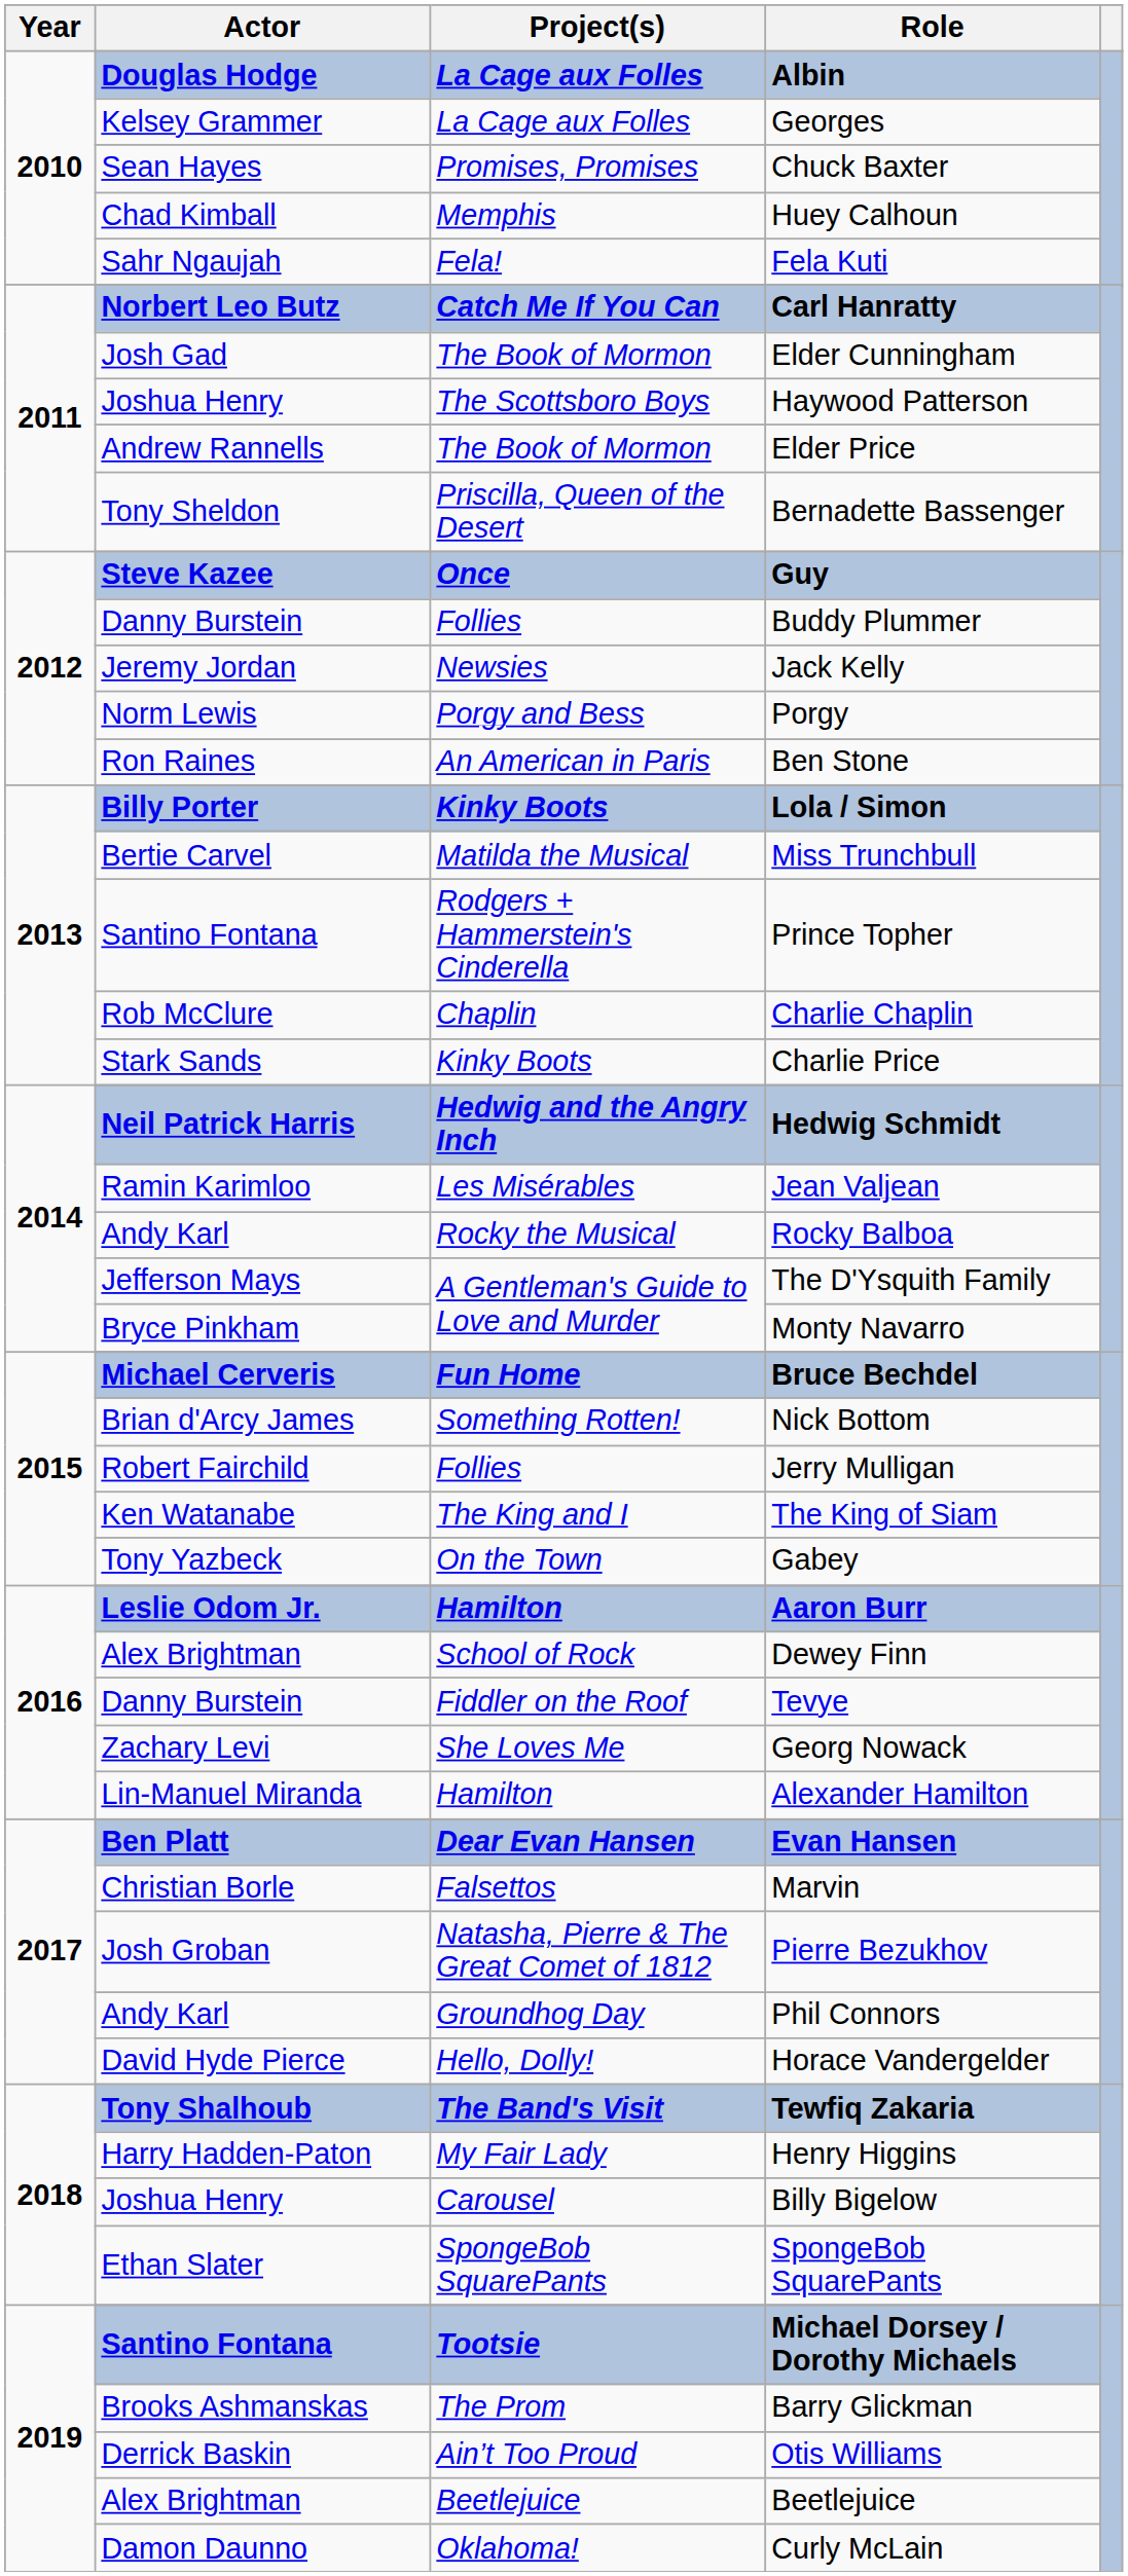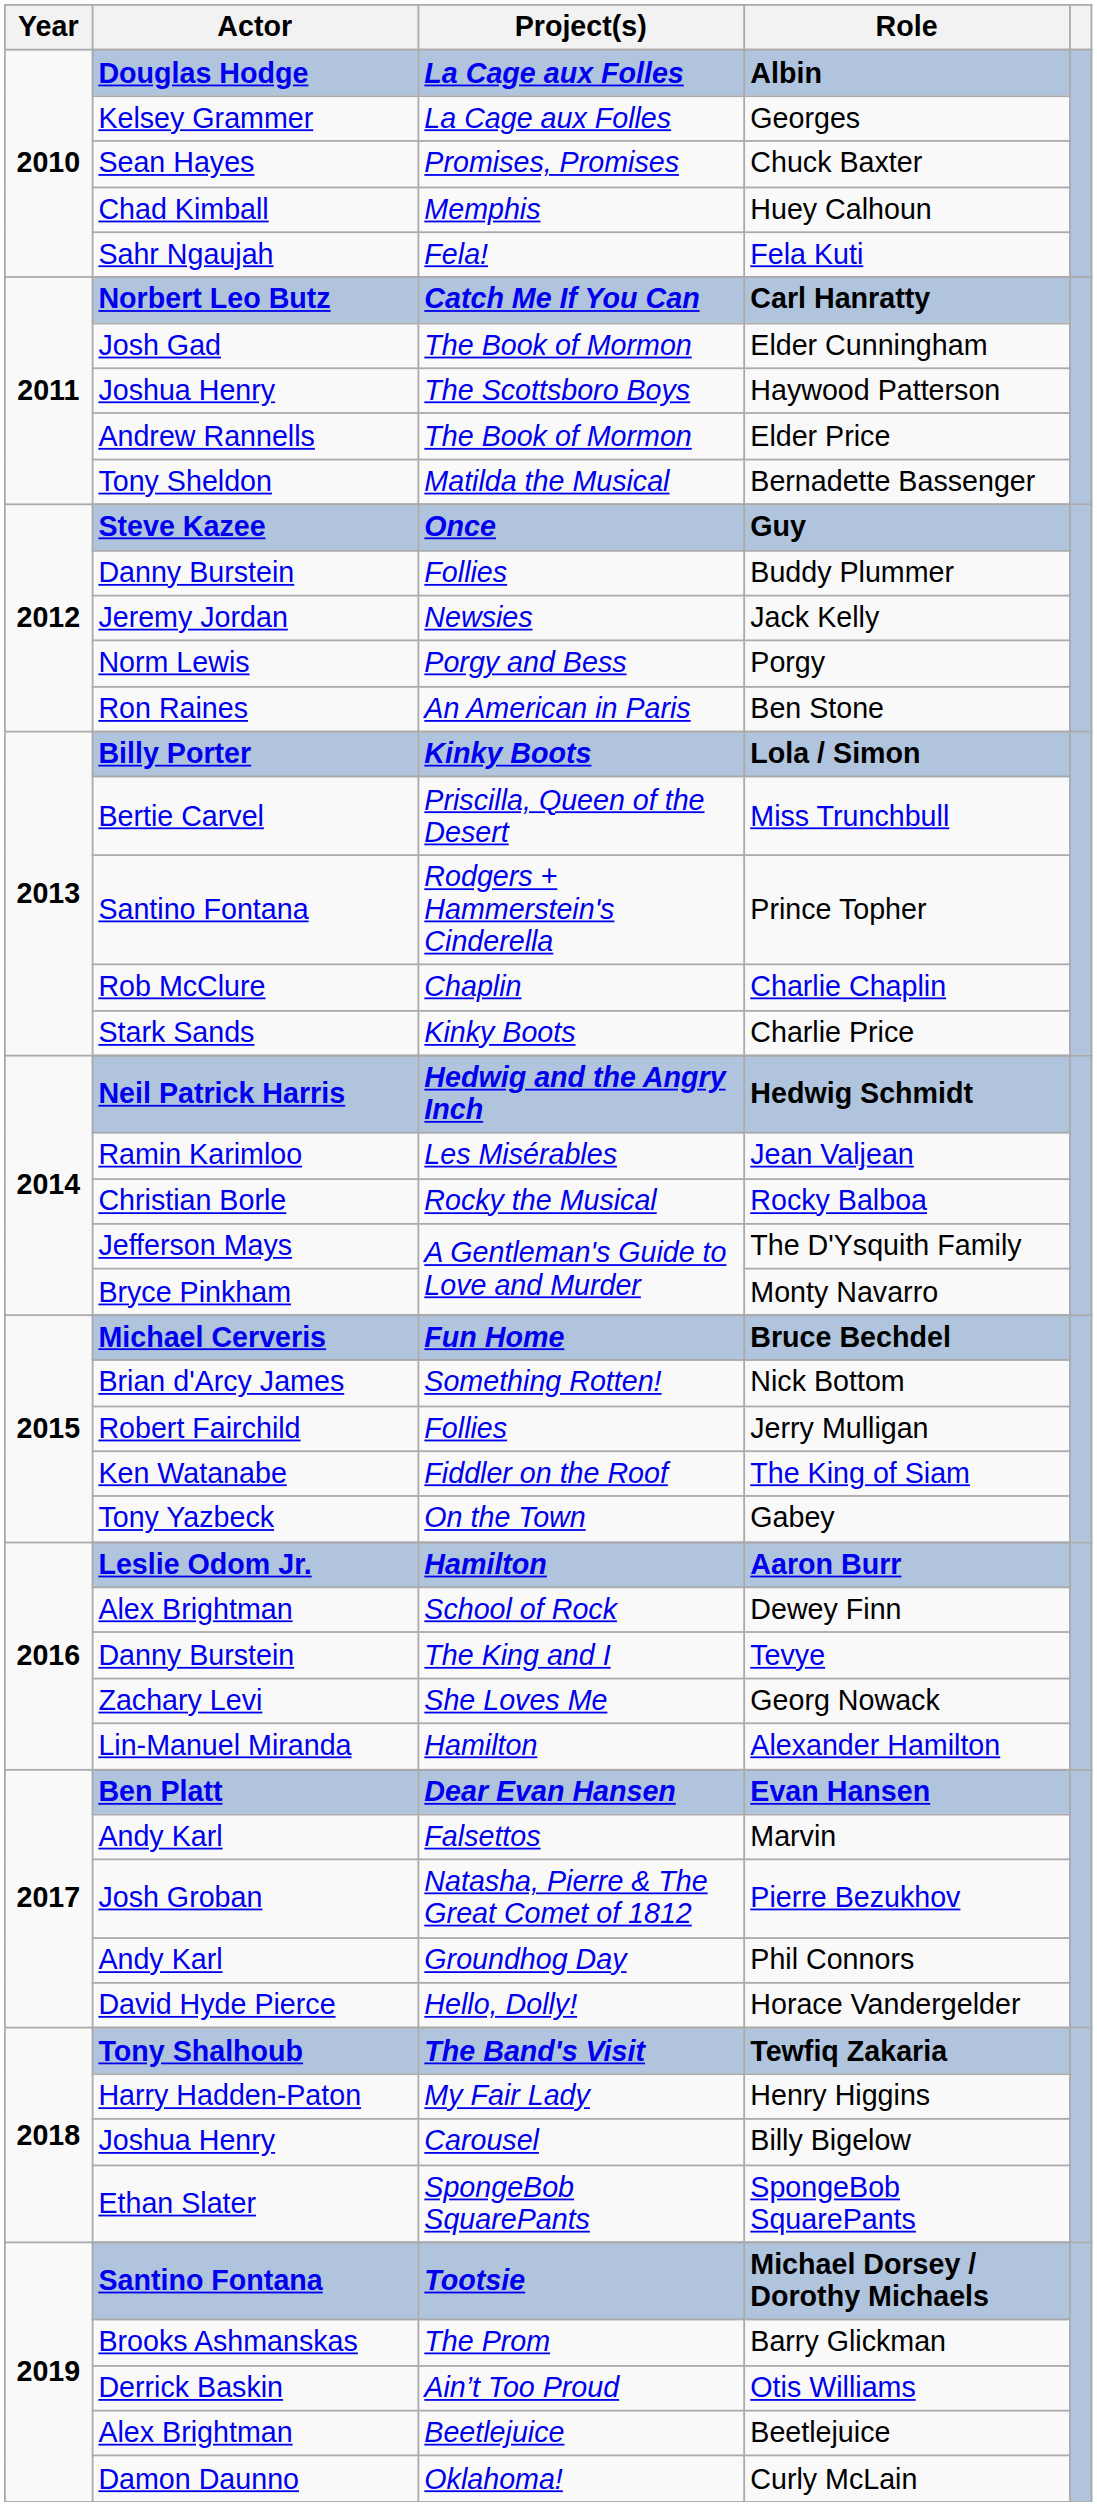Bernadette Bassenger | Project(s): Priscilla, Queen of the Desert -> Matilda the Musical
Miss Trunchbull | Project(s): Matilda the Musical -> Priscilla, Queen of the Desert
Rocky Balboa | Actor: Andy Karl -> Christian Borle
The King of Siam | Project(s): The King and I -> Fiddler on the Roof
Tevye | Project(s): Fiddler on the Roof -> The King and I
Marvin | Actor: Christian Borle -> Andy Karl
